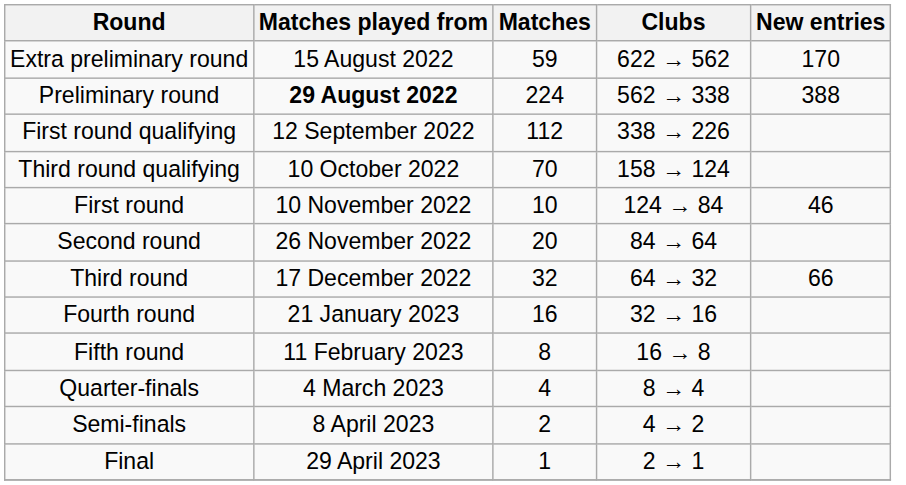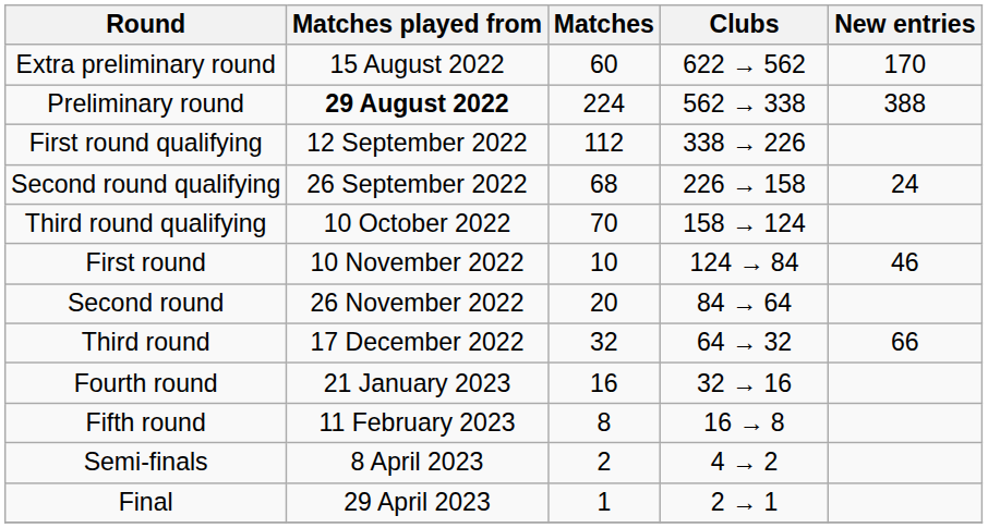Extra preliminary round | Matches: 59 -> 60
+ row: Second round qualifying | 26 September 2022 | 68 | 226 → 158 | 24
- row: Quarter-finals | 4 March 2023 | 4 | 8 → 4
